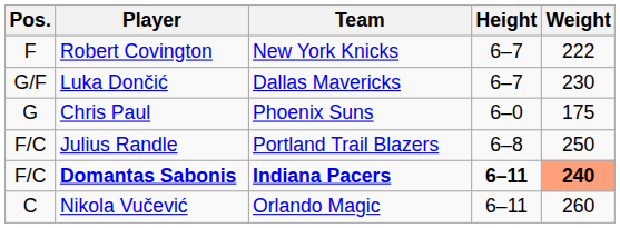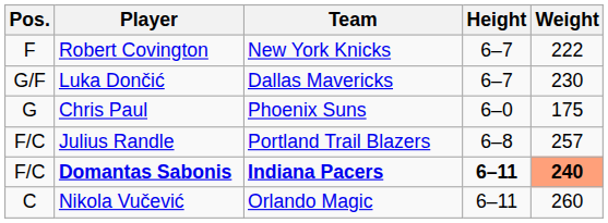Julius Randle | Weight: 250 -> 257
